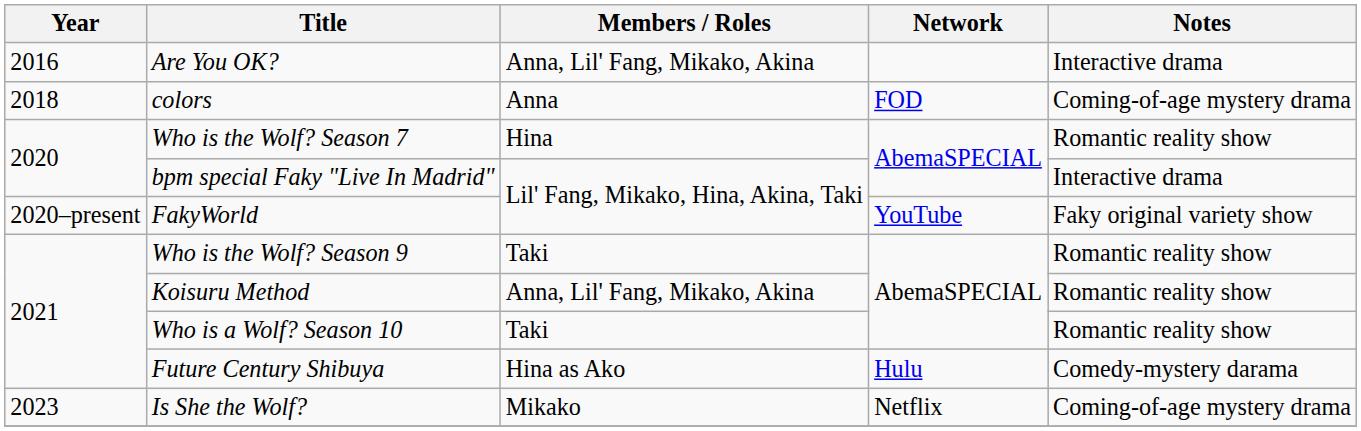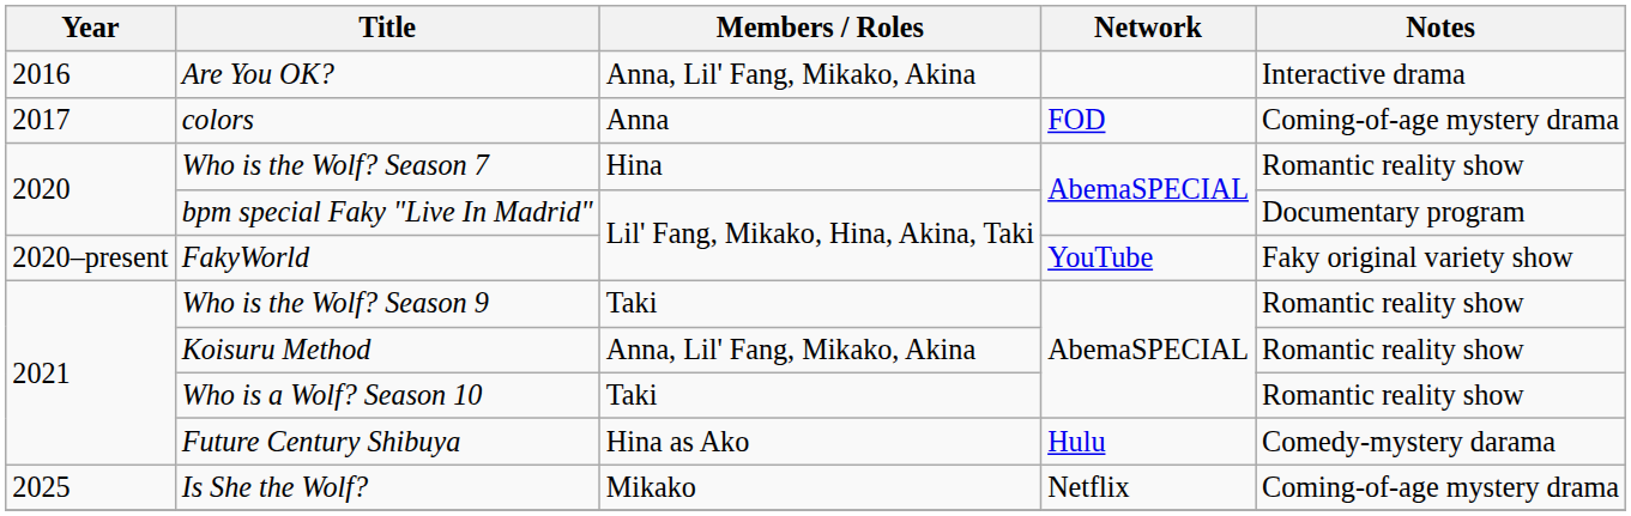colors | Year: 2018 -> 2017
bpm special Faky "Live In Madrid" | Notes: Interactive drama -> Documentary program
Is She the Wolf? | Year: 2023 -> 2025
